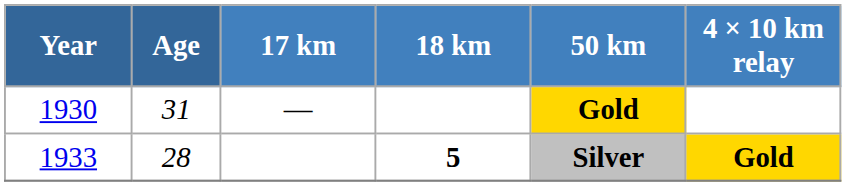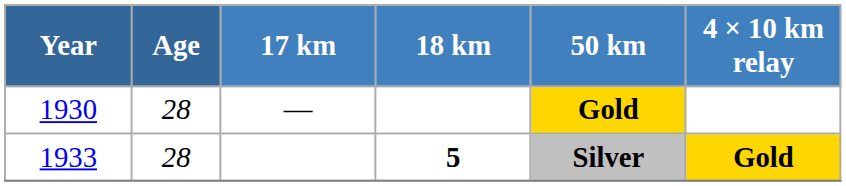1930 | Age: 31 -> 28
